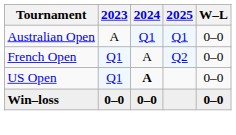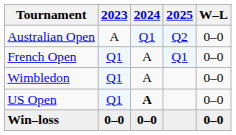Australian Open | 2025: Q1 -> Q2
French Open | 2025: Q2 -> Q1
+ row: Wimbledon | Q1 | A | 0–0
